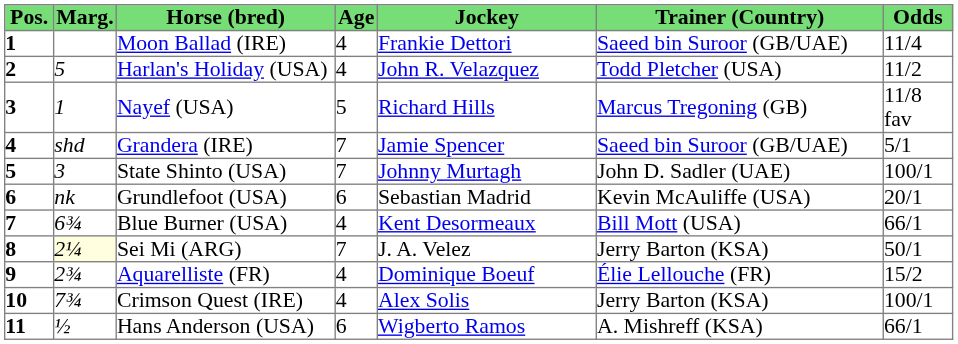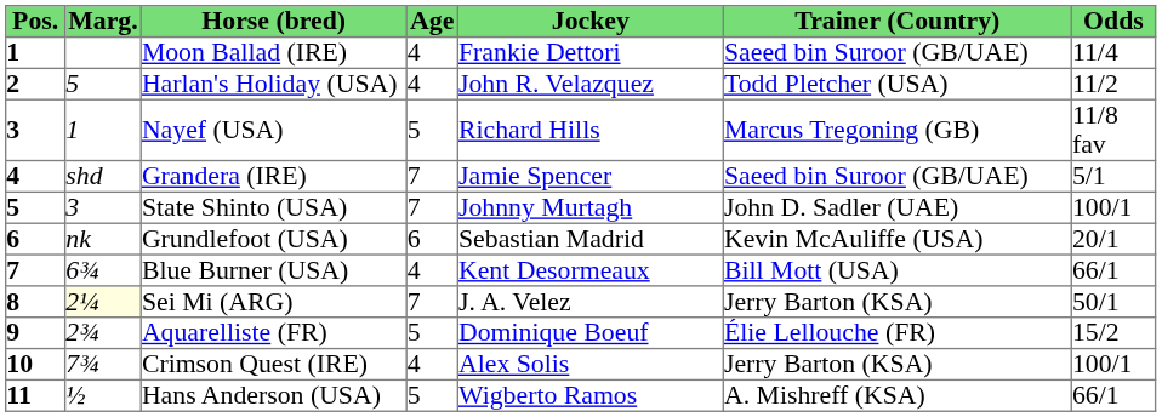Aquarelliste (FR) | Age: 4 -> 5
Hans Anderson (USA) | Age: 6 -> 5
